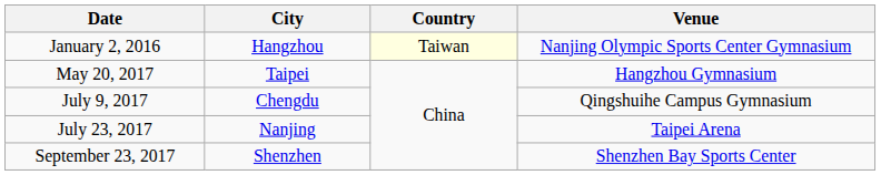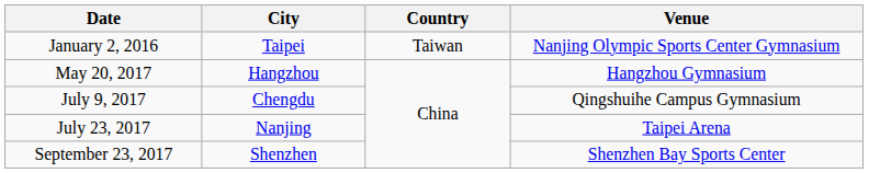January 2, 2016 | City: Hangzhou -> Taipei
January 2, 2016 | Country: lightyellow background -> no background
May 20, 2017 | City: Taipei -> Hangzhou
